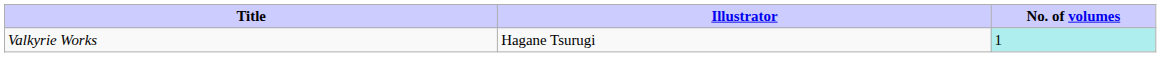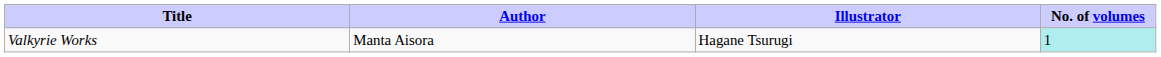+ column: Author | Manta Aisora
